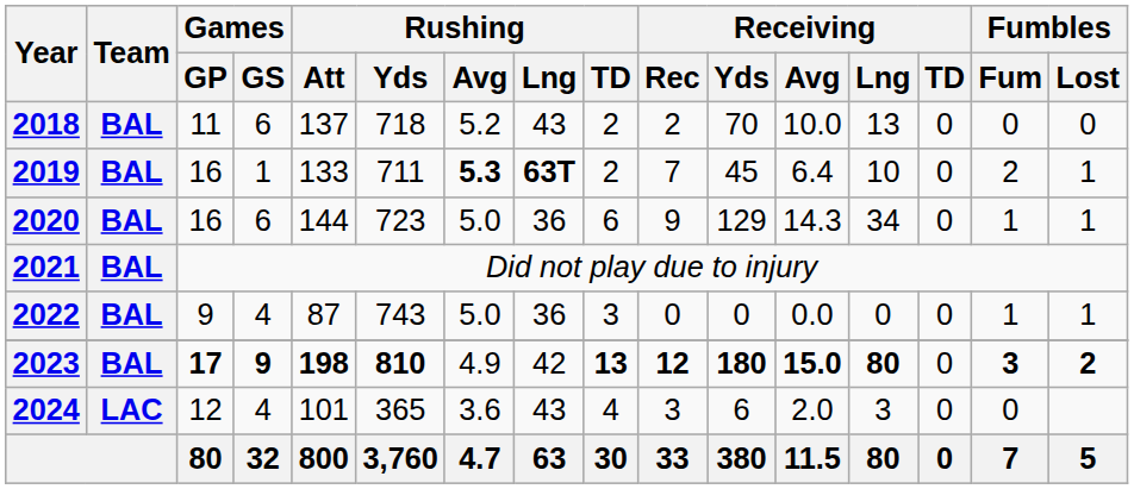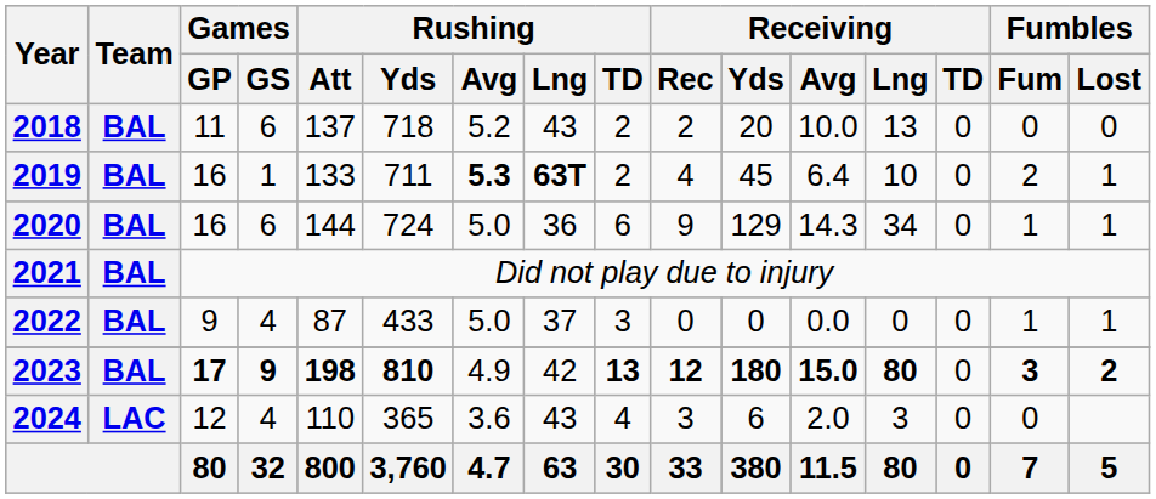2018 | Receiving / Yds: 70 -> 20
2019 | Receiving / Rec: 7 -> 4
2020 | Rushing / Yds: 723 -> 724
2022 | Rushing / Yds: 743 -> 433
2022 | Rushing / Lng: 36 -> 37
2024 | Rushing / Att: 101 -> 110
